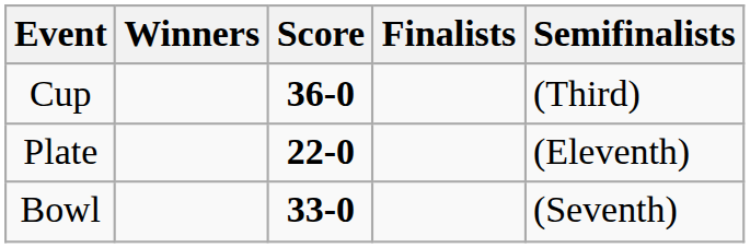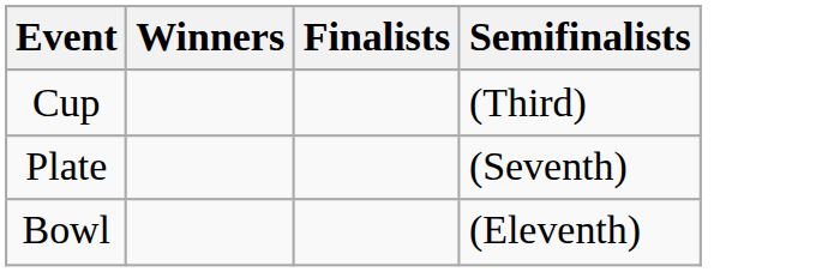- column: Score | 36-0 | 22-0 | 33-0
Plate | Semifinalists: (Eleventh) -> (Seventh)
Bowl | Semifinalists: (Seventh) -> (Eleventh)
